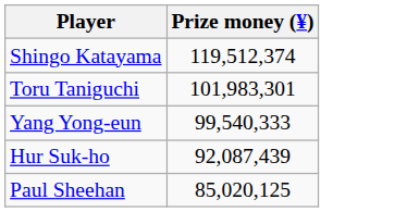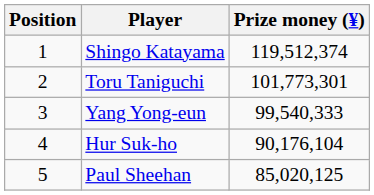+ column: Position | 1 | 2 | 3 | 4 | 5
Toru Taniguchi | Prize money (¥): 101,983,301 -> 101,773,301
Hur Suk-ho | Prize money (¥): 92,087,439 -> 90,176,104
